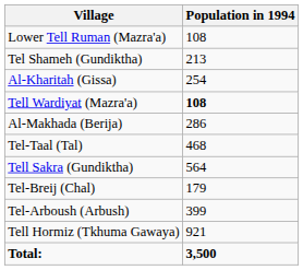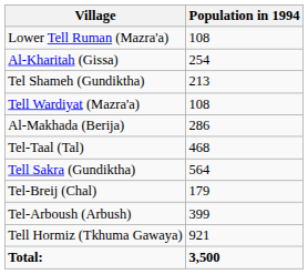rows swapped: Al-Kharitah (Gissa) <-> Tel Shameh (Gundiktha)
Tell Wardiyat (Mazra'a) | Population in 1994: bold -> normal
